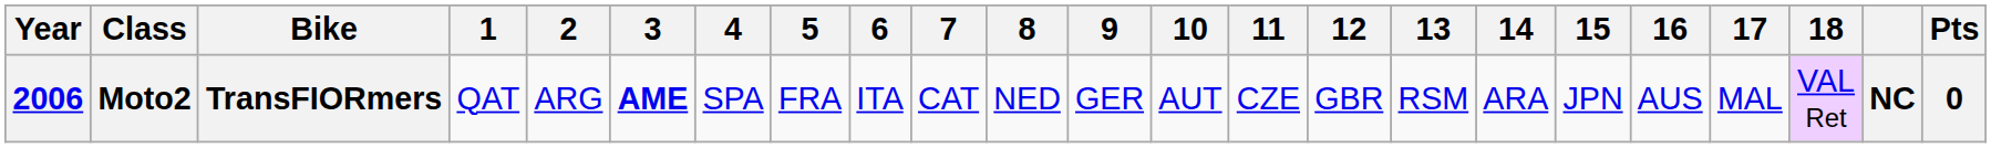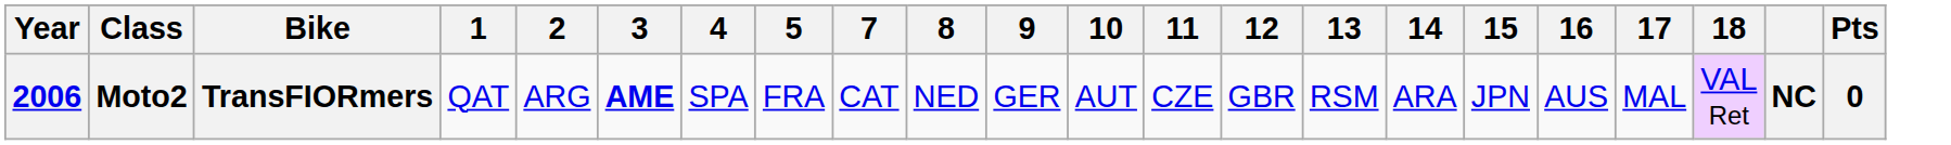- column: 6 | ITA
